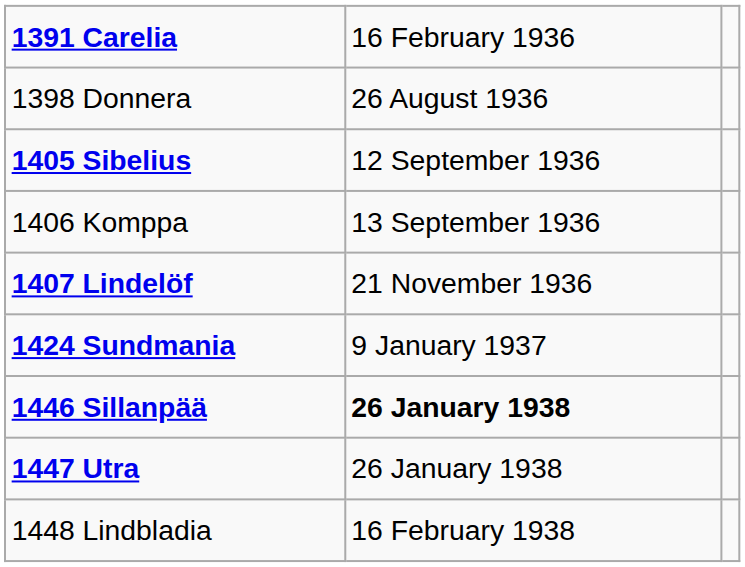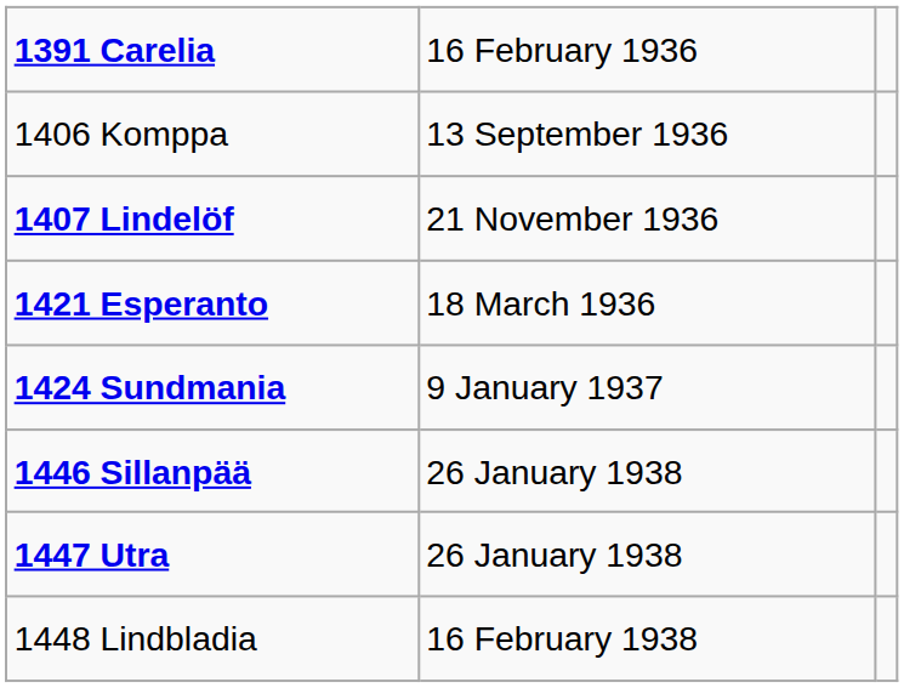- row: 1398 Donnera | 26 August 1936
- row: 1405 Sibelius | 12 September 1936
+ row: 1421 Esperanto | 18 March 1936
1446 Sillanpää | column 2: bold -> normal
